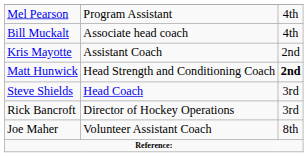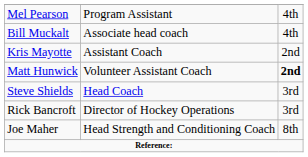Matt Hunwick | column 2: Head Strength and Conditioning Coach -> Volunteer Assistant Coach
Joe Maher | column 2: Volunteer Assistant Coach -> Head Strength and Conditioning Coach
